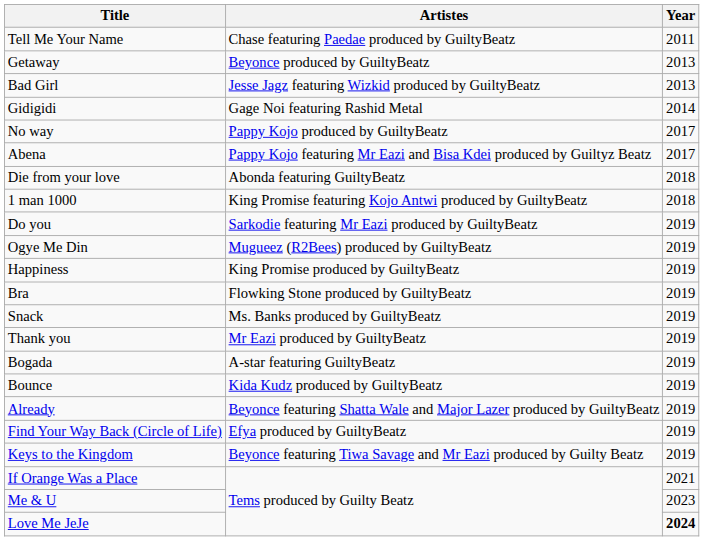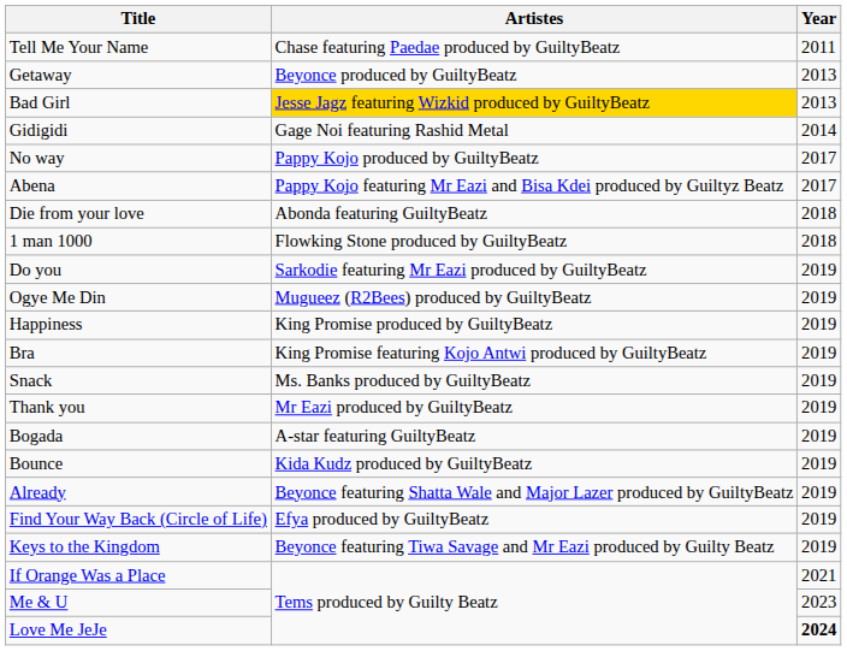Bad Girl | Artistes: no background -> gold background
1 man 1000 | Artistes: King Promise featuring Kojo Antwi produced by GuiltyBeatz -> Flowking Stone produced by GuiltyBeatz
Bra | Artistes: Flowking Stone produced by GuiltyBeatz -> King Promise featuring Kojo Antwi produced by GuiltyBeatz
